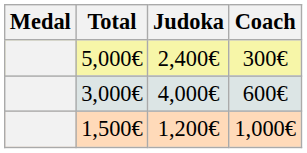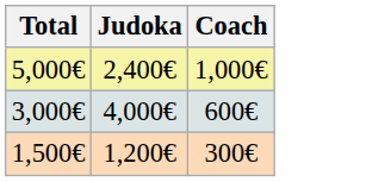- column: Medal
5,000€ | Coach: 300€ -> 1,000€
1,500€ | Coach: 1,000€ -> 300€
